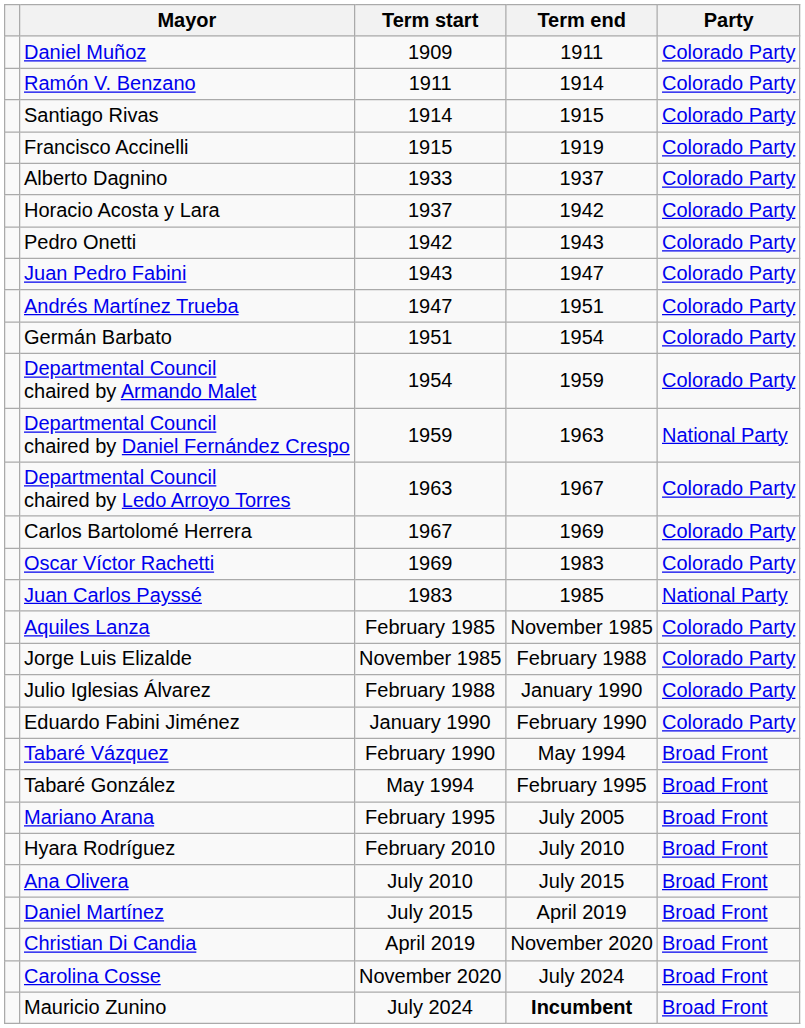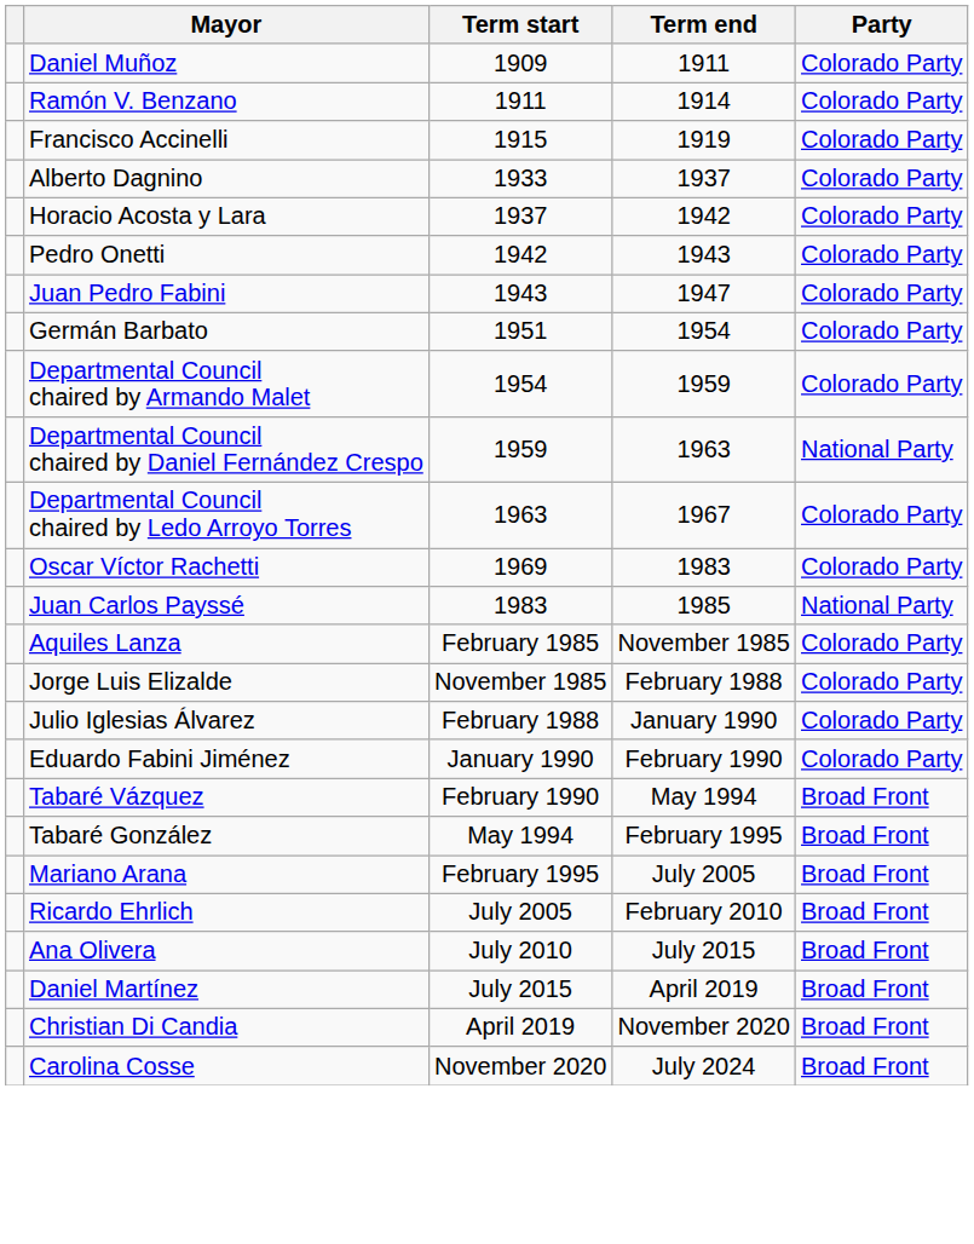- row: Santiago Rivas | 1914 | 1915 | Colorado Party
- row: Andrés Martínez Trueba | 1947 | 1951 | Colorado Party
- row: Carlos Bartolomé Herrera | 1967 | 1969 | Colorado Party
+ row: Ricardo Ehrlich | July 2005 | February 2010 | Broad Front
- row: Hyara Rodríguez | February 2010 | July 2010 | Broad Front
- row: Mauricio Zunino | July 2024 | Incumbent | Broad Front
